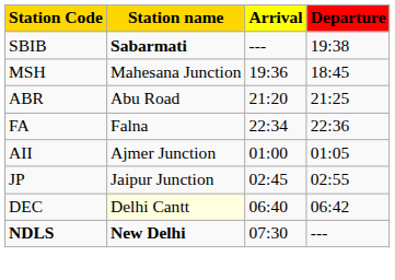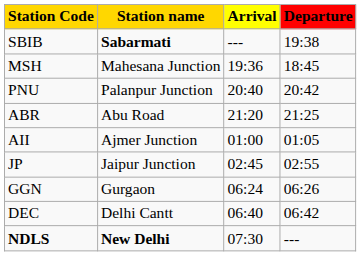+ row: PNU | Palanpur Junction | 20:40 | 20:42
- row: FA | Falna | 22:34 | 22:36
+ row: GGN | Gurgaon | 06:24 | 06:26
DEC | Station name: lightyellow background -> no background
